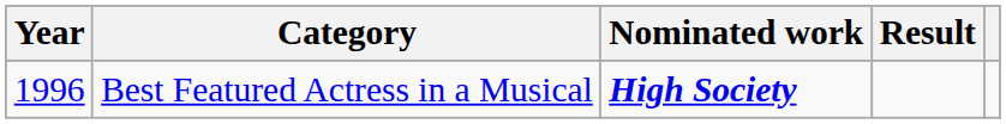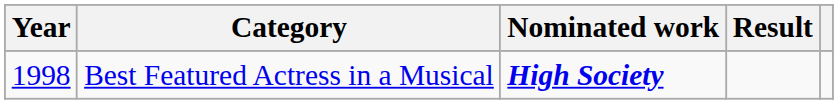Best Featured Actress in a Musical | Year: 1996 -> 1998
